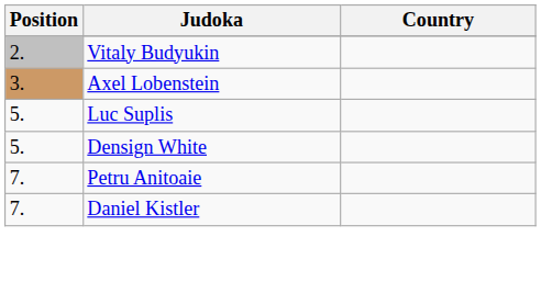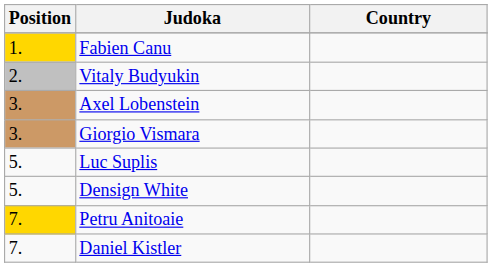+ row: 1. | Fabien Canu
+ row: 3. | Giorgio Vismara
Petru Anitoaie | Position: no background -> gold background
